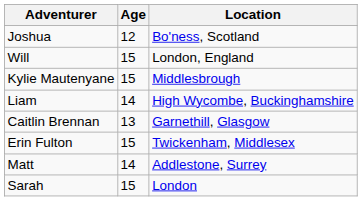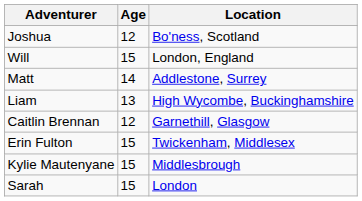rows swapped: Matt <-> Kylie Mautenyane
Liam | Age: 14 -> 13
Caitlin Brennan | Age: 13 -> 12
